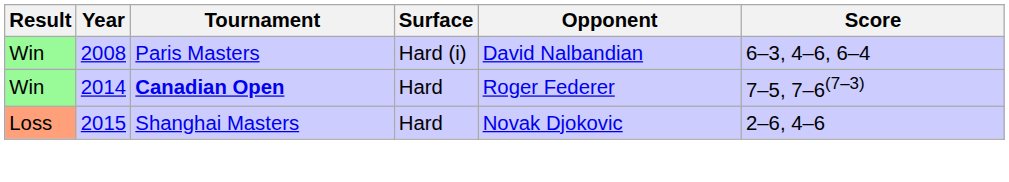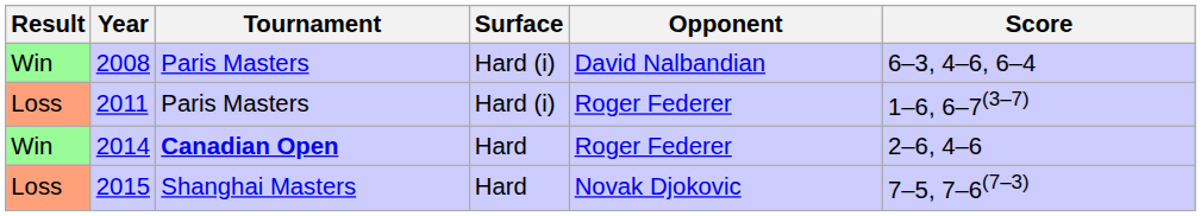+ row: Loss | 2011 | Paris Masters | Hard (i) | Roger Federer | 1–6, 6–7(3–7)
2014 | Score: 7–5, 7–6(7–3) -> 2–6, 4–6
2015 | Score: 2–6, 4–6 -> 7–5, 7–6(7–3)
